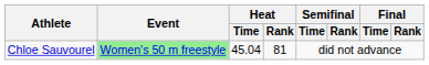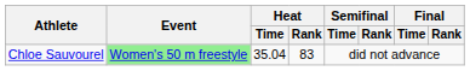Chloe Sauvourel | Heat / Time: 45.04 -> 35.04
Chloe Sauvourel | Heat / Rank: 81 -> 83
